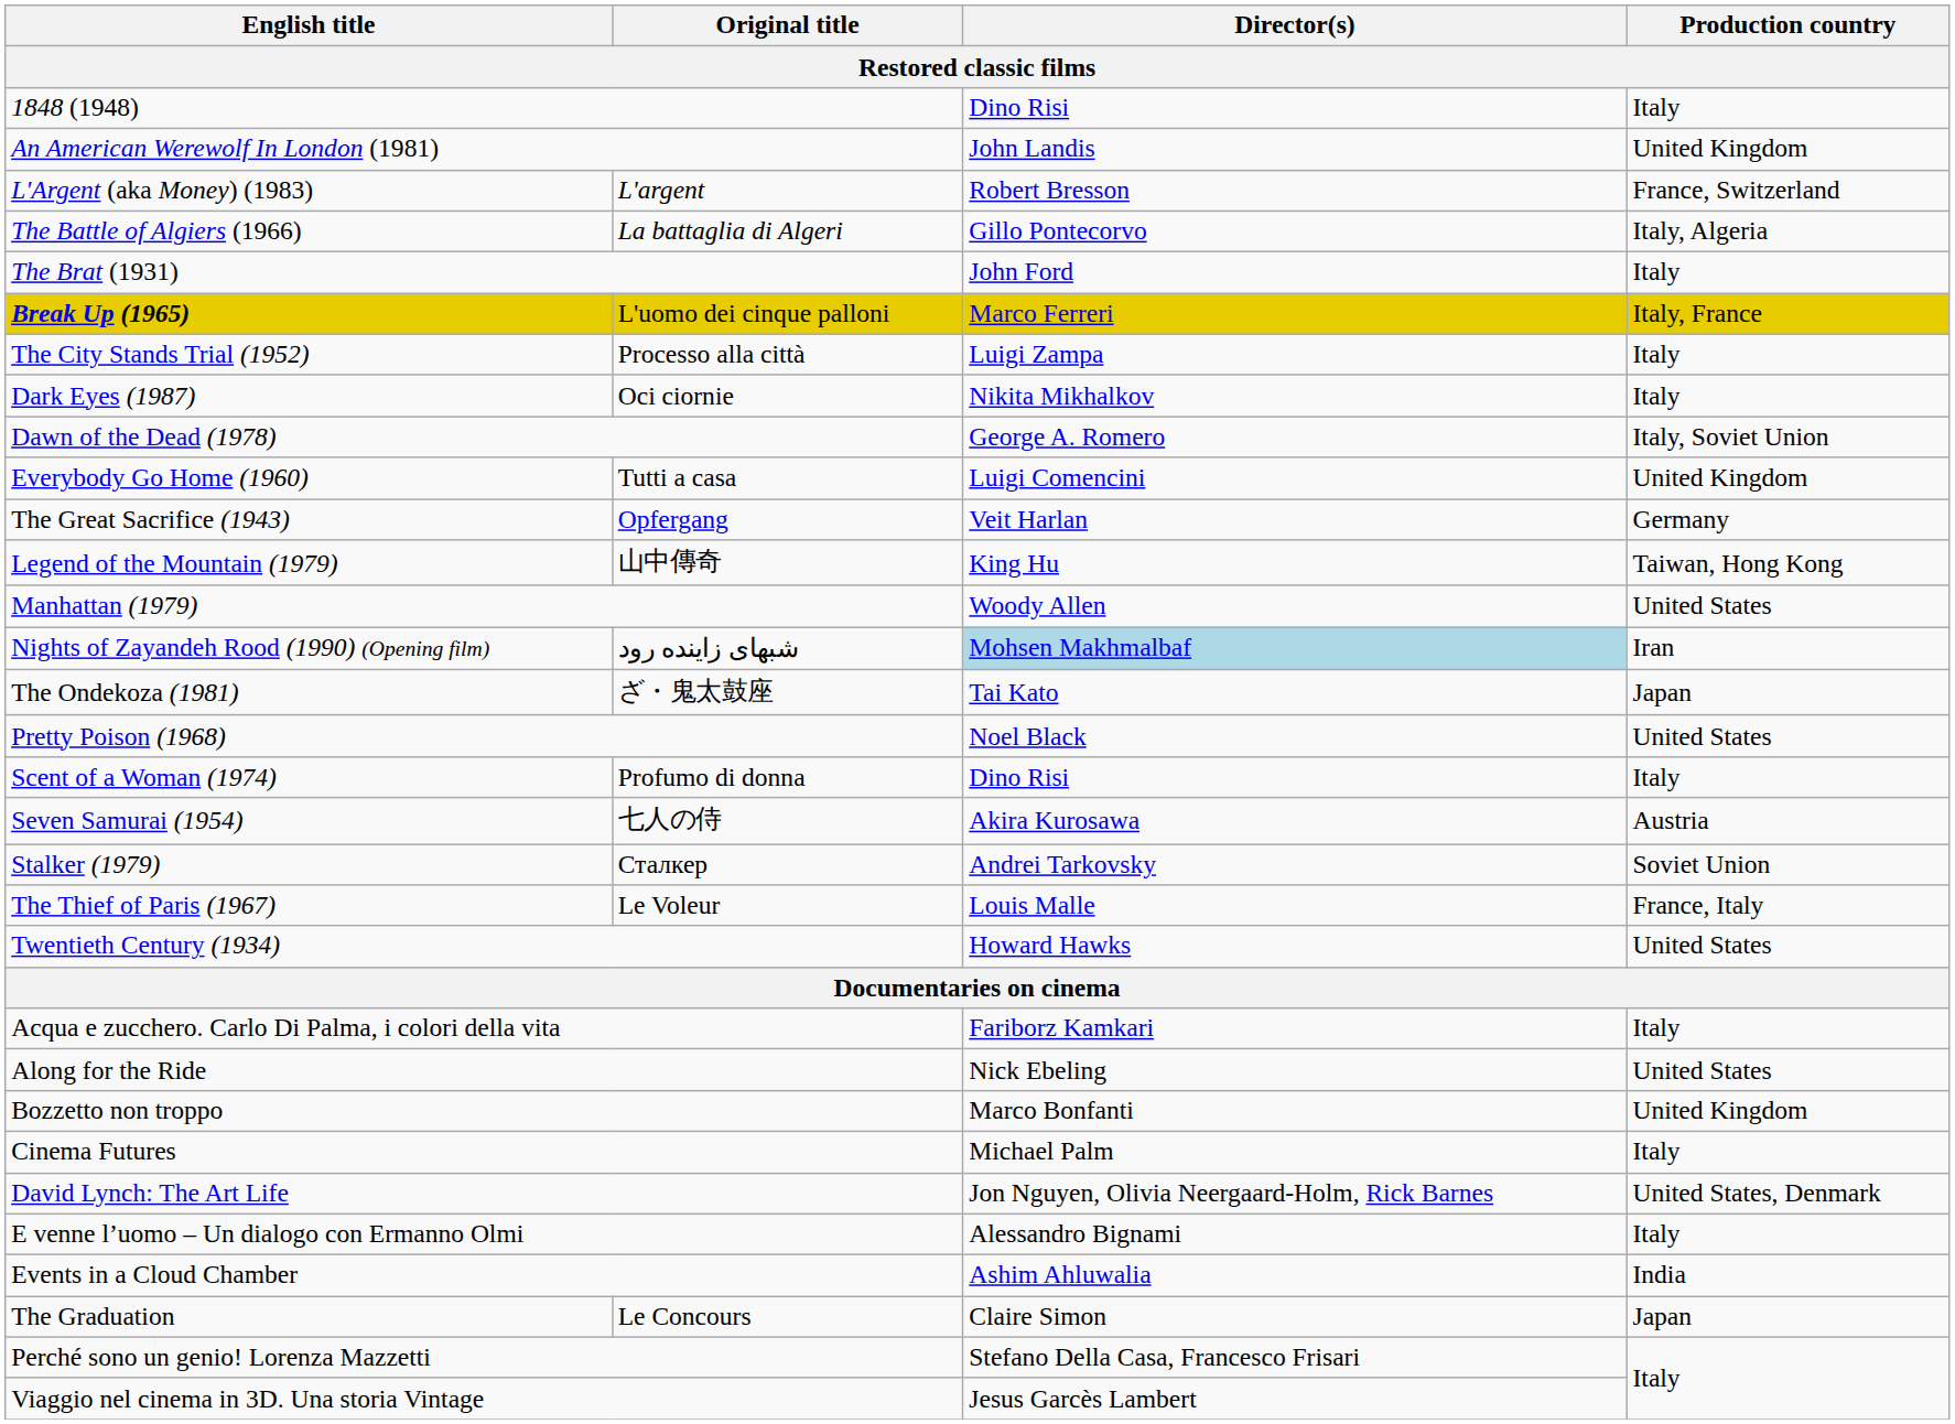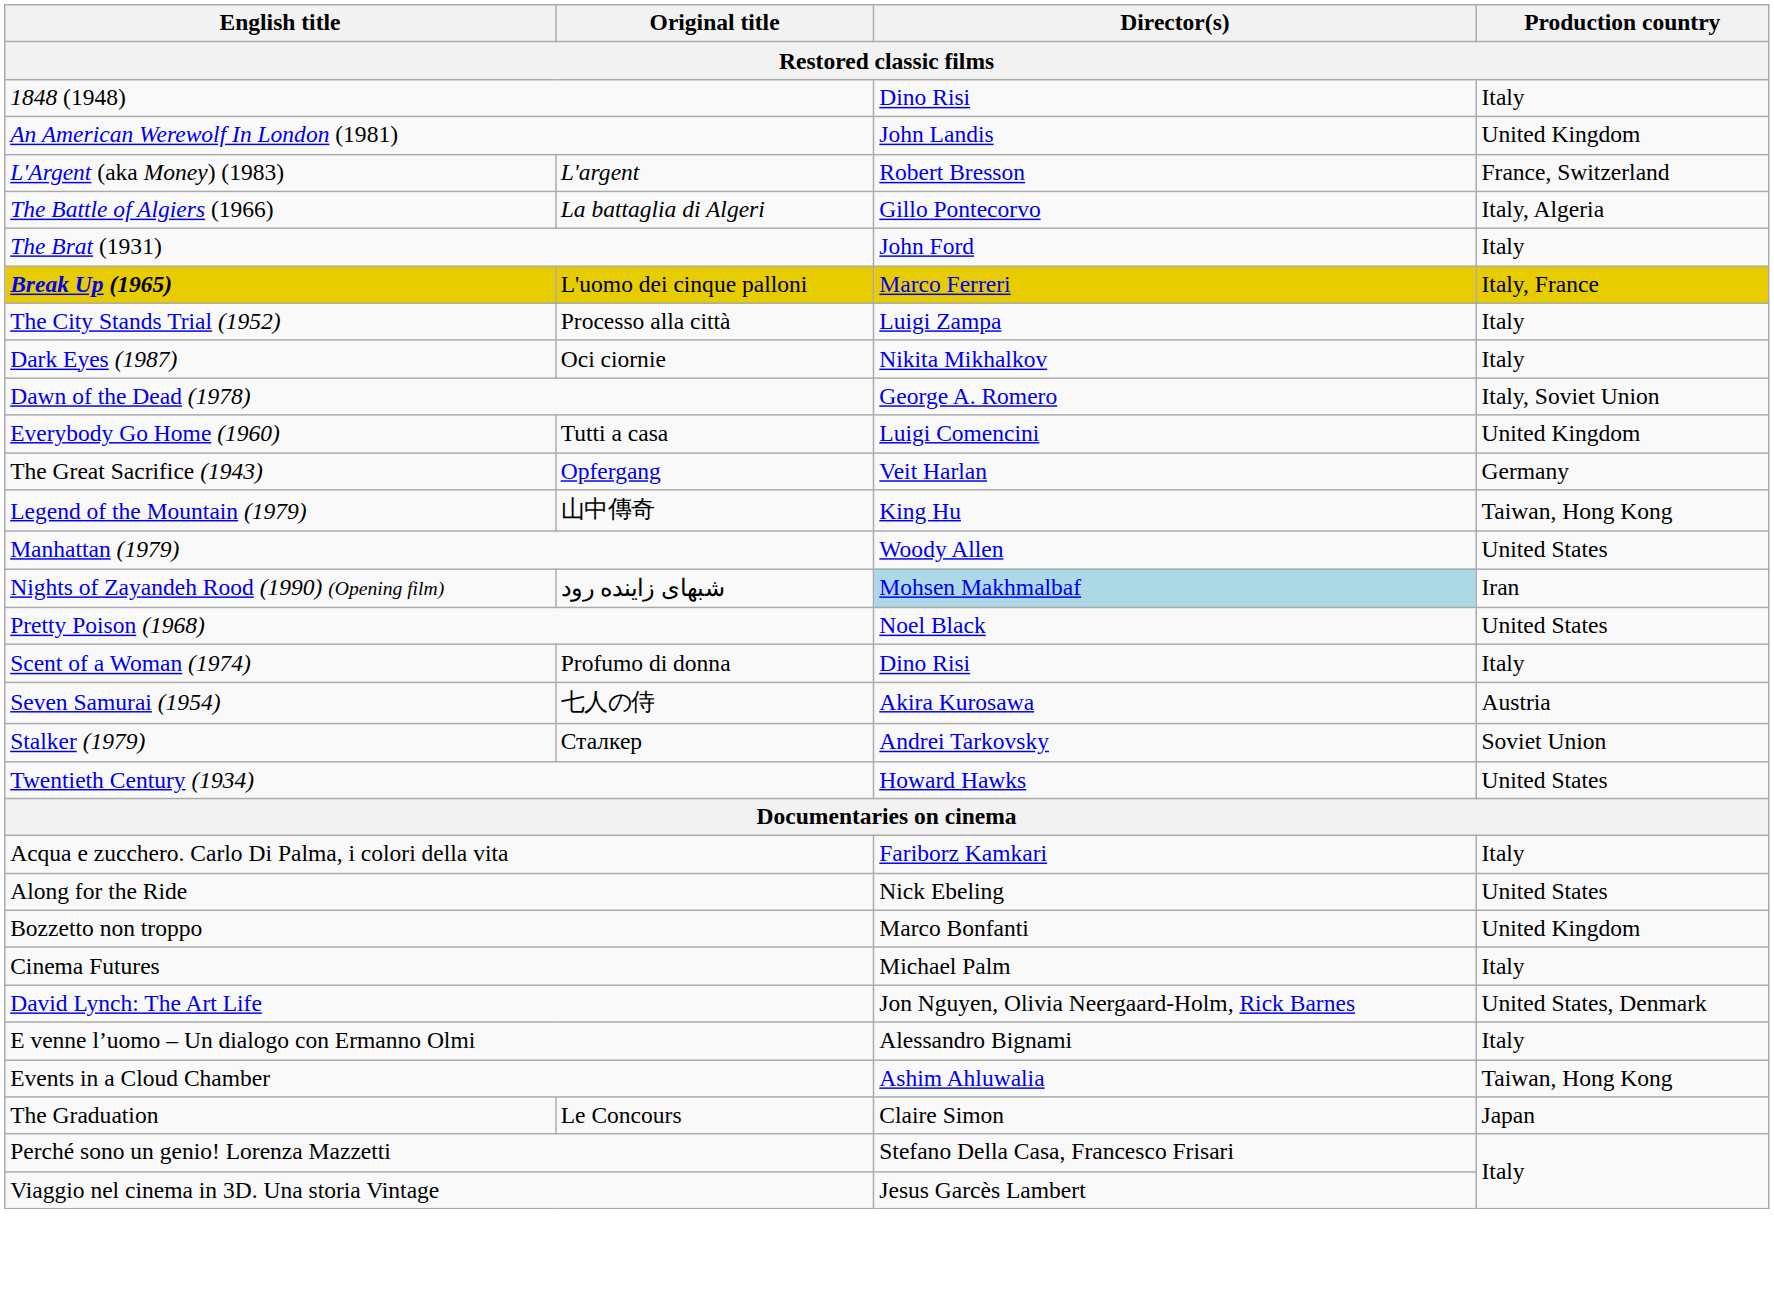- row: The Ondekoza (1981) | ざ・鬼太鼓座 | Tai Kato | Japan
- row: The Thief of Paris (1967) | Le Voleur | Louis Malle | France, Italy
Events in a Cloud Chamber | Production country: India -> Taiwan, Hong Kong
